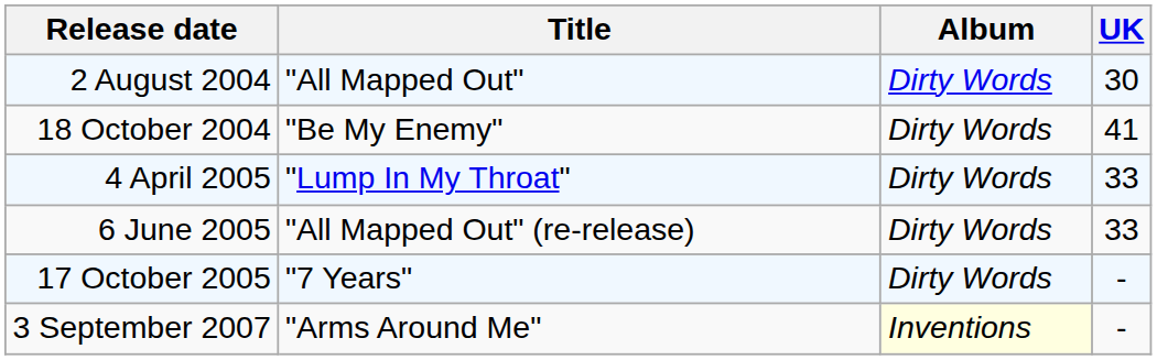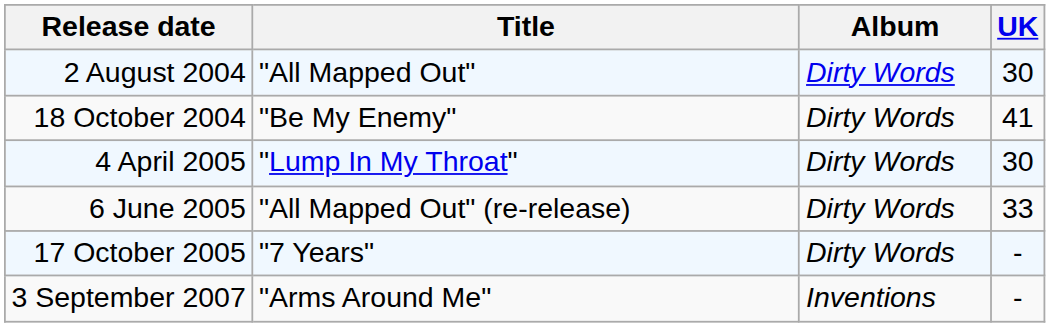4 April 2005 | UK: 33 -> 30
3 September 2007 | Album: lightyellow background -> no background
